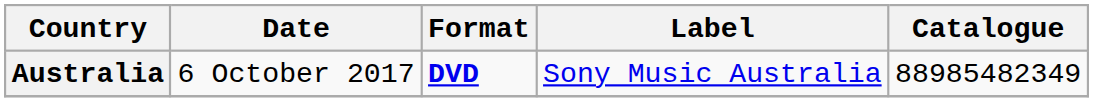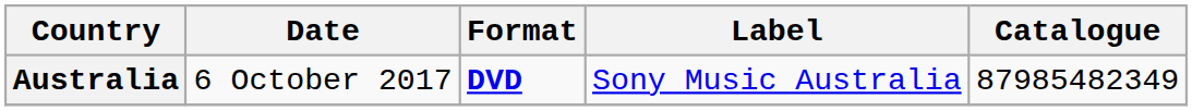Australia | Catalogue: 88985482349 -> 87985482349
